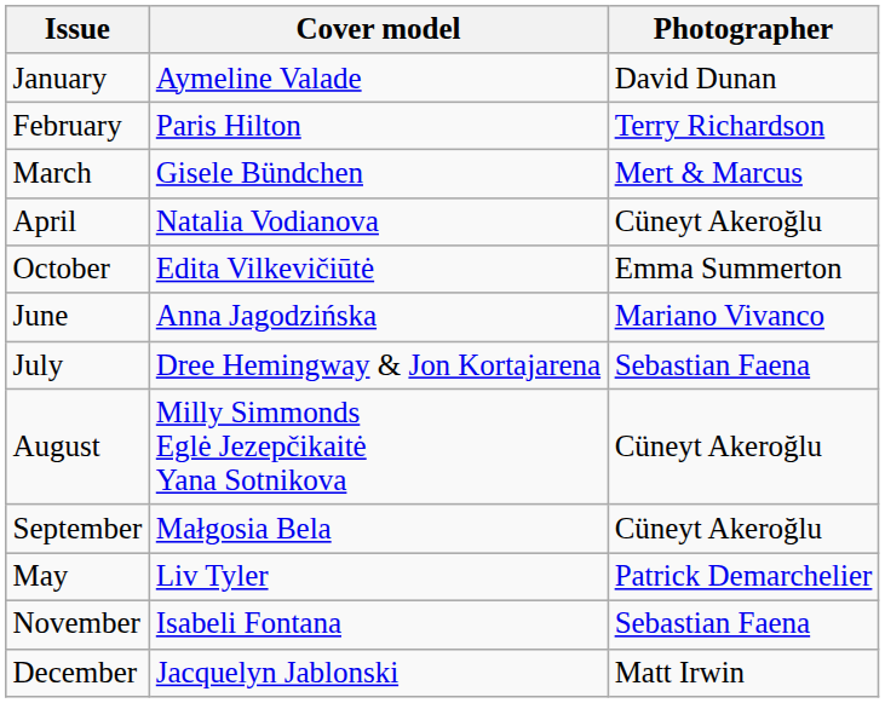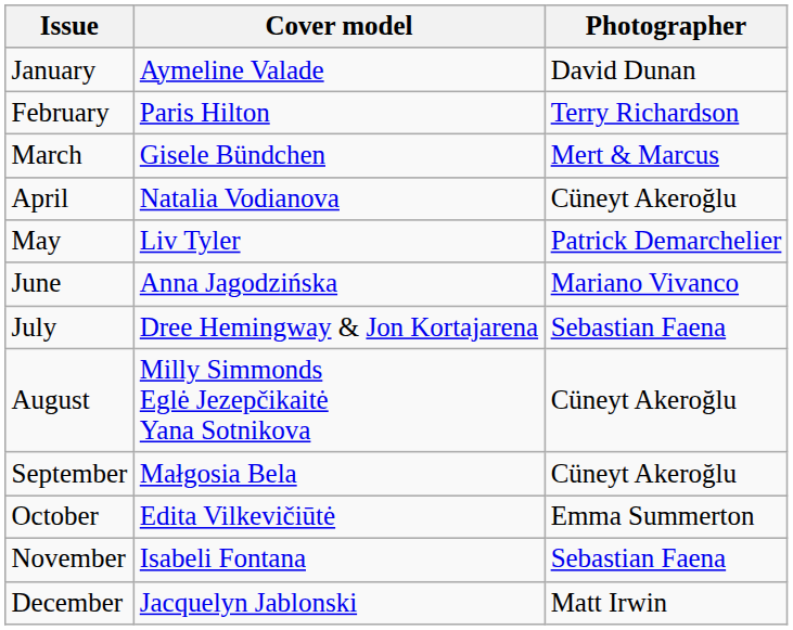rows swapped: May <-> October
